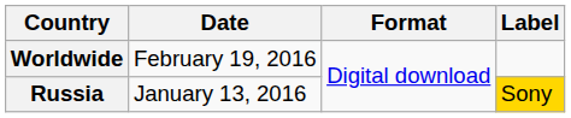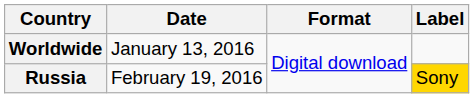Worldwide | Date: February 19, 2016 -> January 13, 2016
Russia | Date: January 13, 2016 -> February 19, 2016
